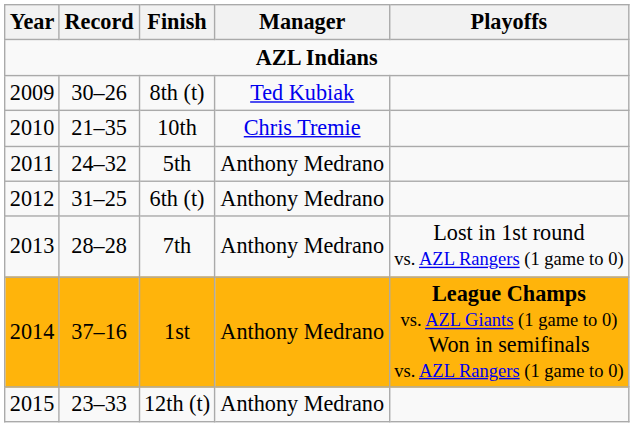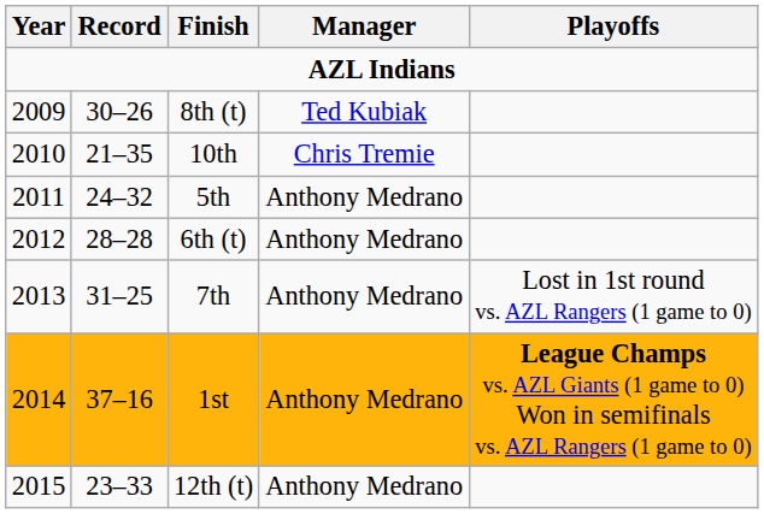6th (t) | Record: 31–25 -> 28–28
7th | Record: 28–28 -> 31–25
